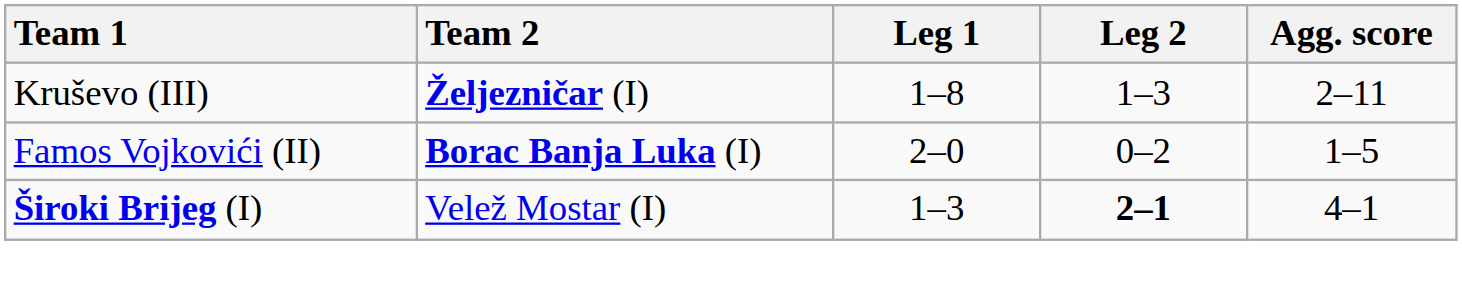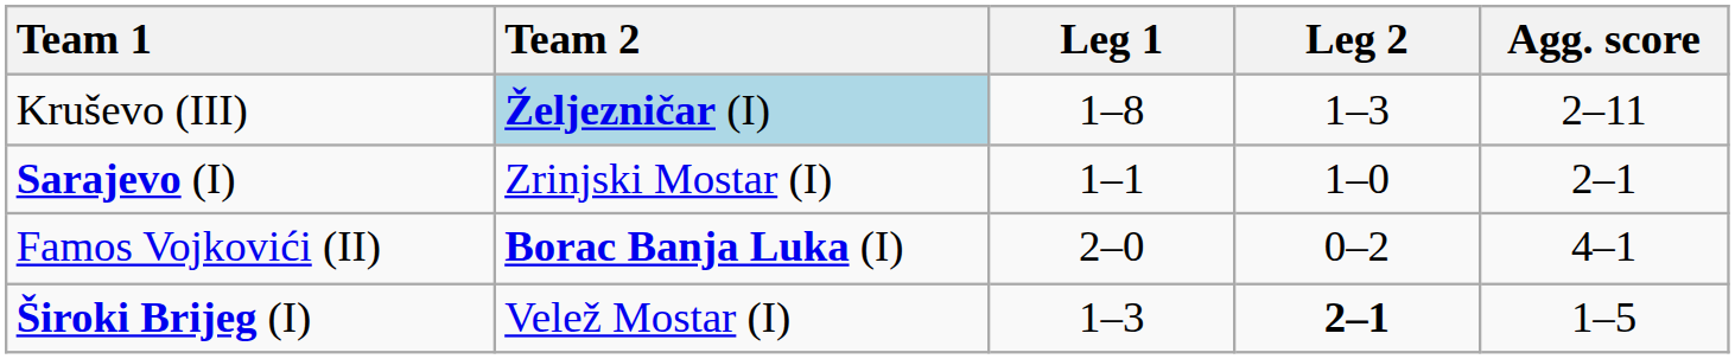Kruševo (III) | Team 2: no background -> lightblue background
+ row: Sarajevo (I) | Zrinjski Mostar (I) | 1–1 | 1–0 | 2–1
Famos Vojkovići (II) | Agg. score: 1–5 -> 4–1
Široki Brijeg (I) | Agg. score: 4–1 -> 1–5
